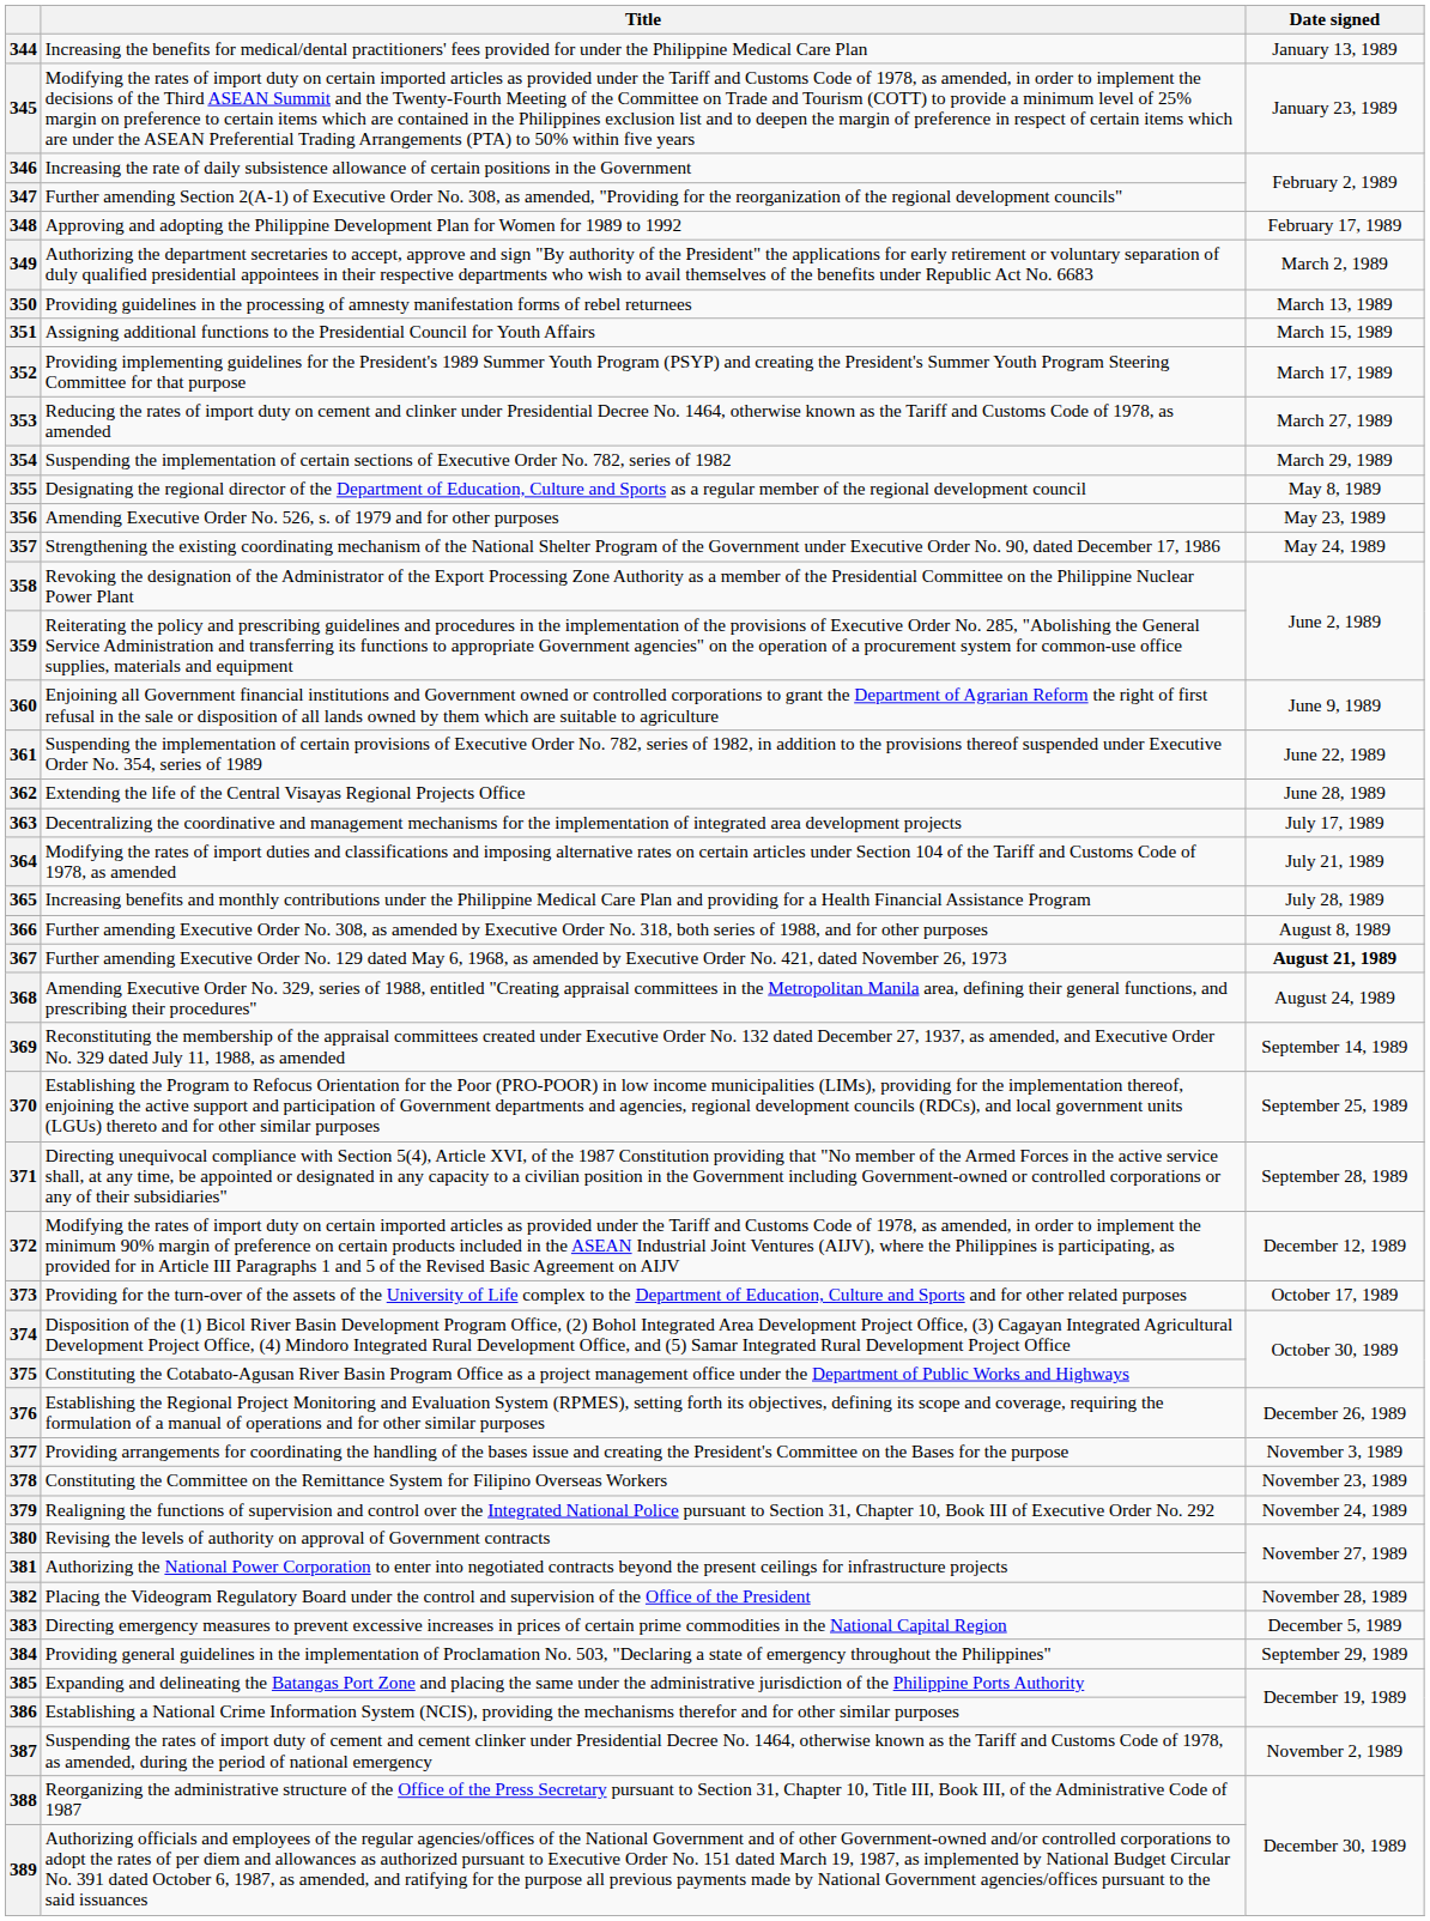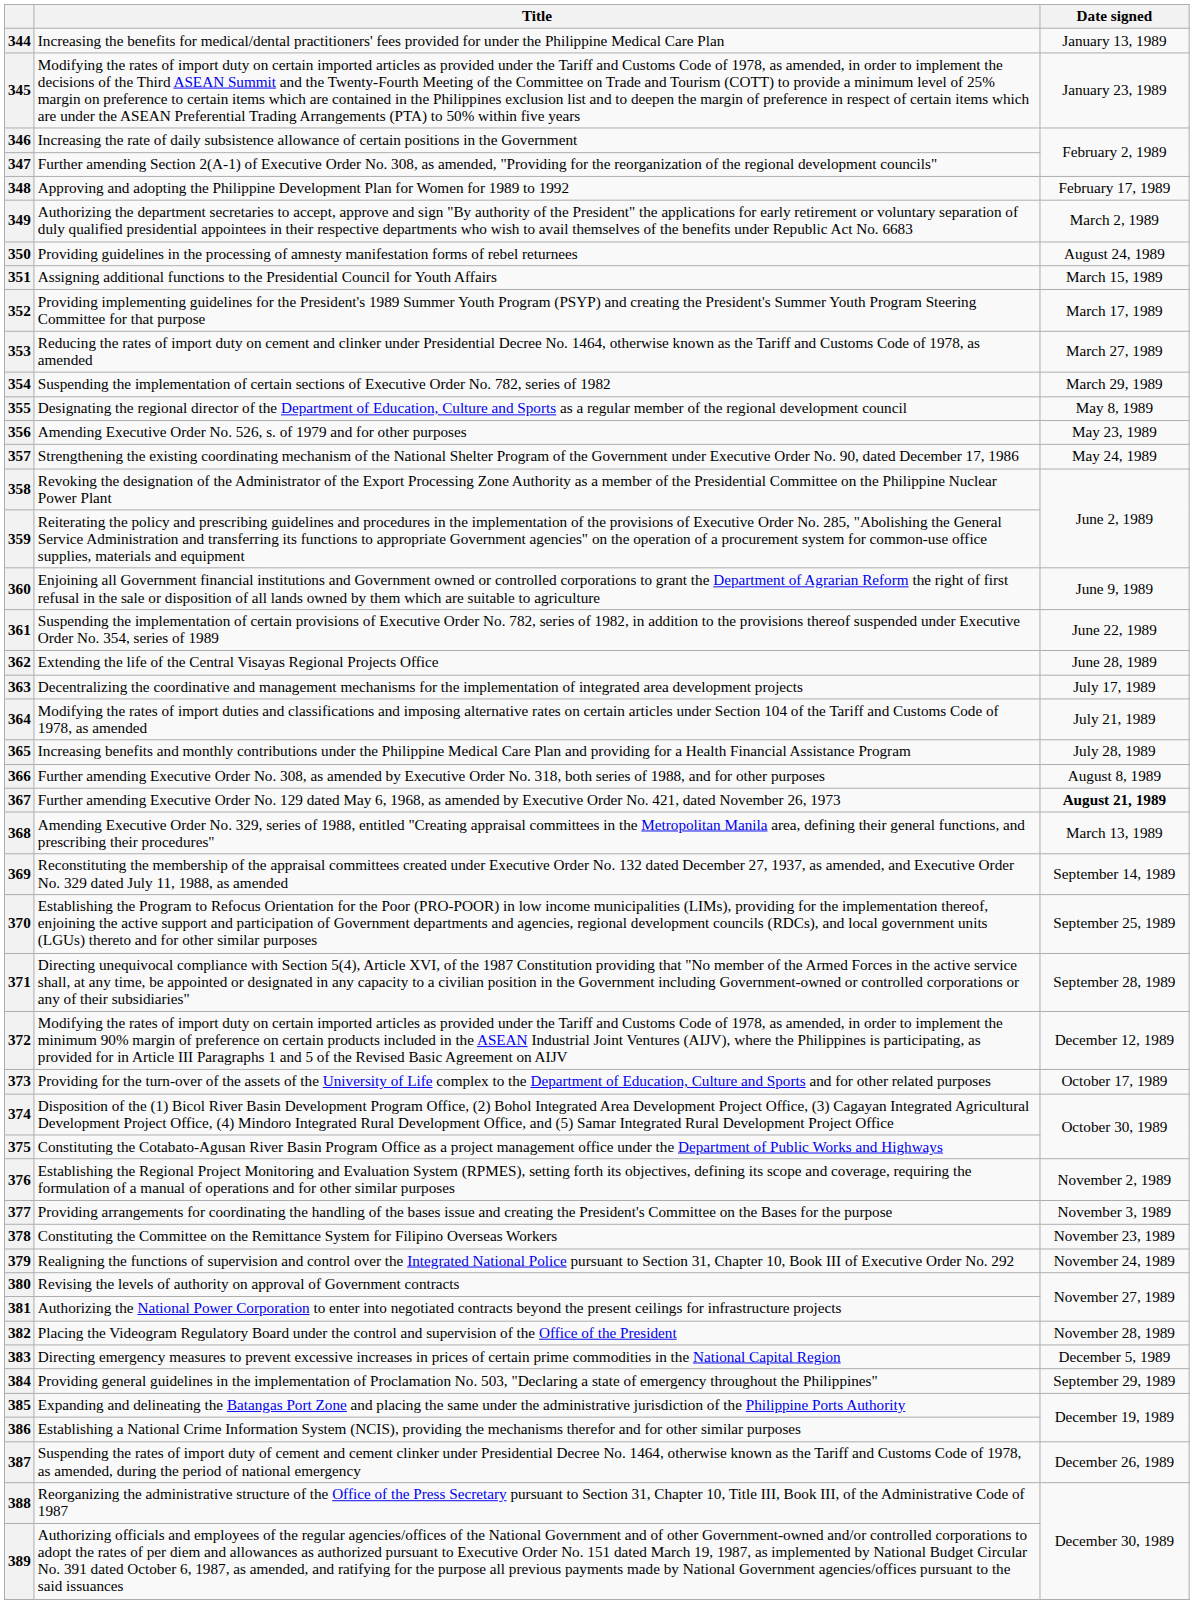350 | Date signed: March 13, 1989 -> August 24, 1989
368 | Date signed: August 24, 1989 -> March 13, 1989
376 | Date signed: December 26, 1989 -> November 2, 1989
387 | Date signed: November 2, 1989 -> December 26, 1989
